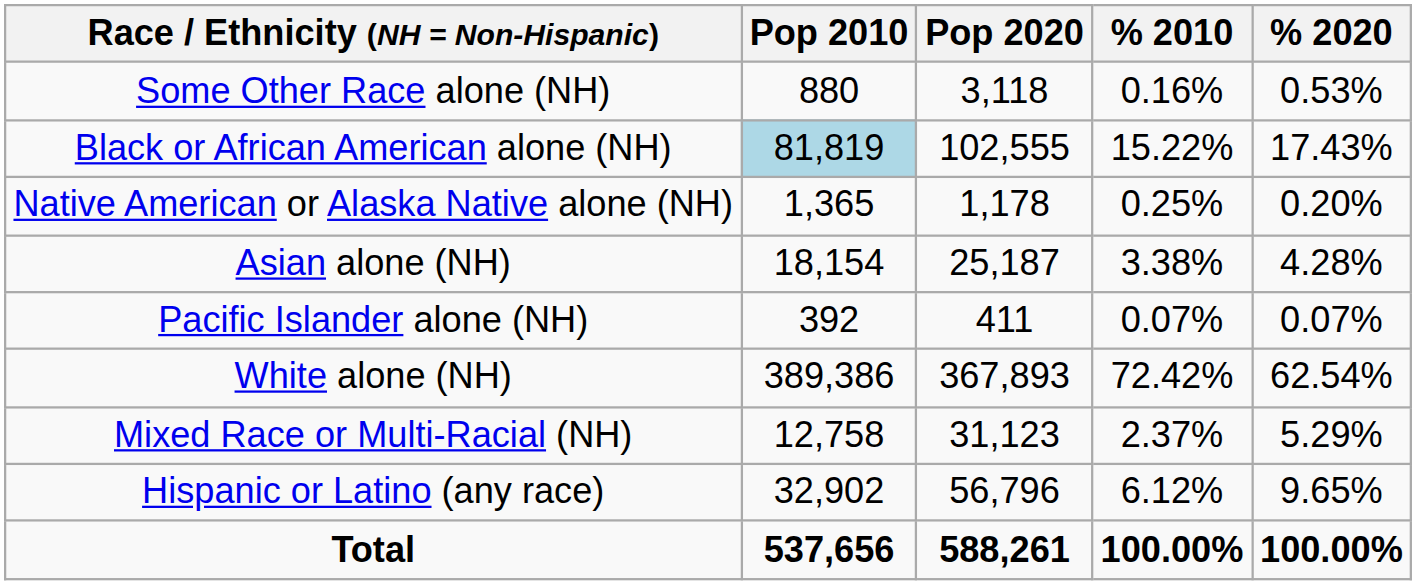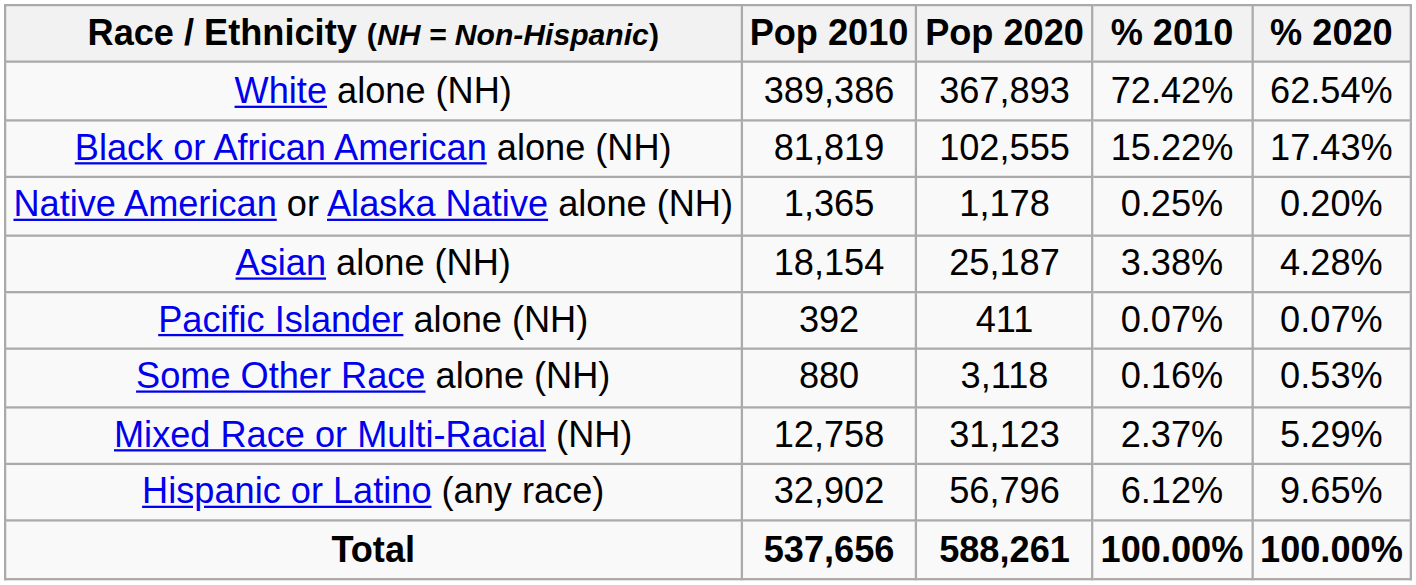rows swapped: White alone (NH) <-> Some Other Race alone (NH)
Black or African American alone (NH) | Pop 2010: lightblue background -> no background
